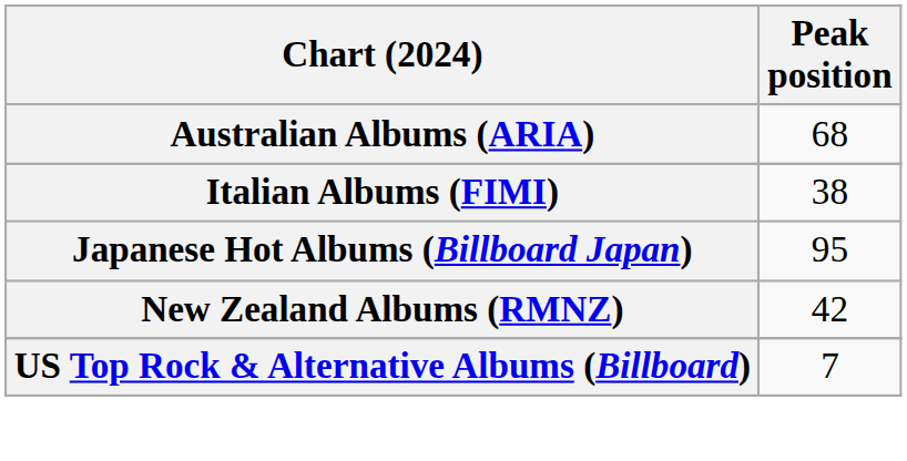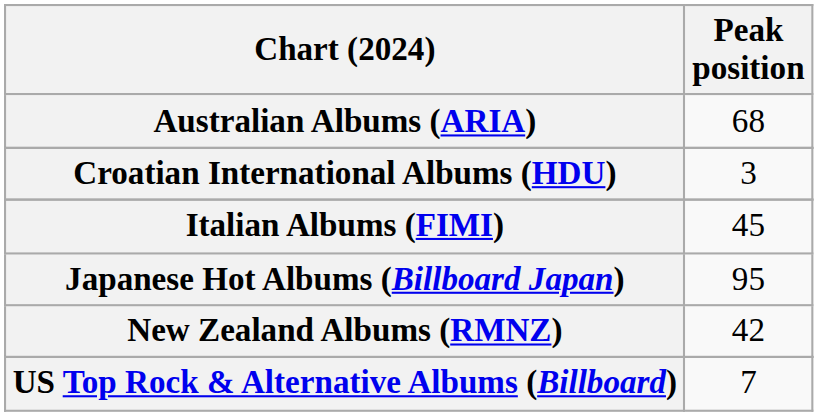+ row: Croatian International Albums (HDU) | 3
Italian Albums (FIMI) | Peak position: 38 -> 45
